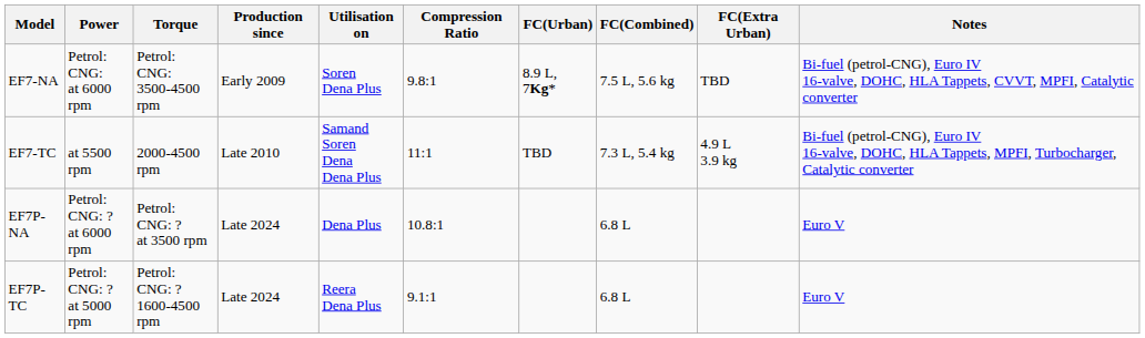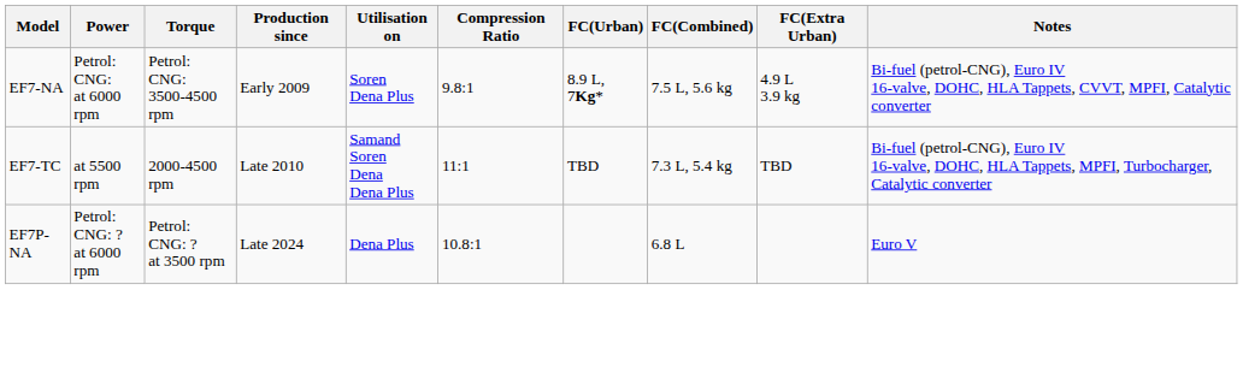EF7-NA | FC(Extra Urban): TBD -> 4.9 L 3.9 kg
EF7-TC | FC(Extra Urban): 4.9 L 3.9 kg -> TBD
- row: EF7P-TC | Petrol: CNG: ? at 5000 rpm | Petrol: CNG: ? 1600-4500 rpm | Late 2024 | Reera Dena Plus | 9.1:1 | 6.8 L | Euro V
